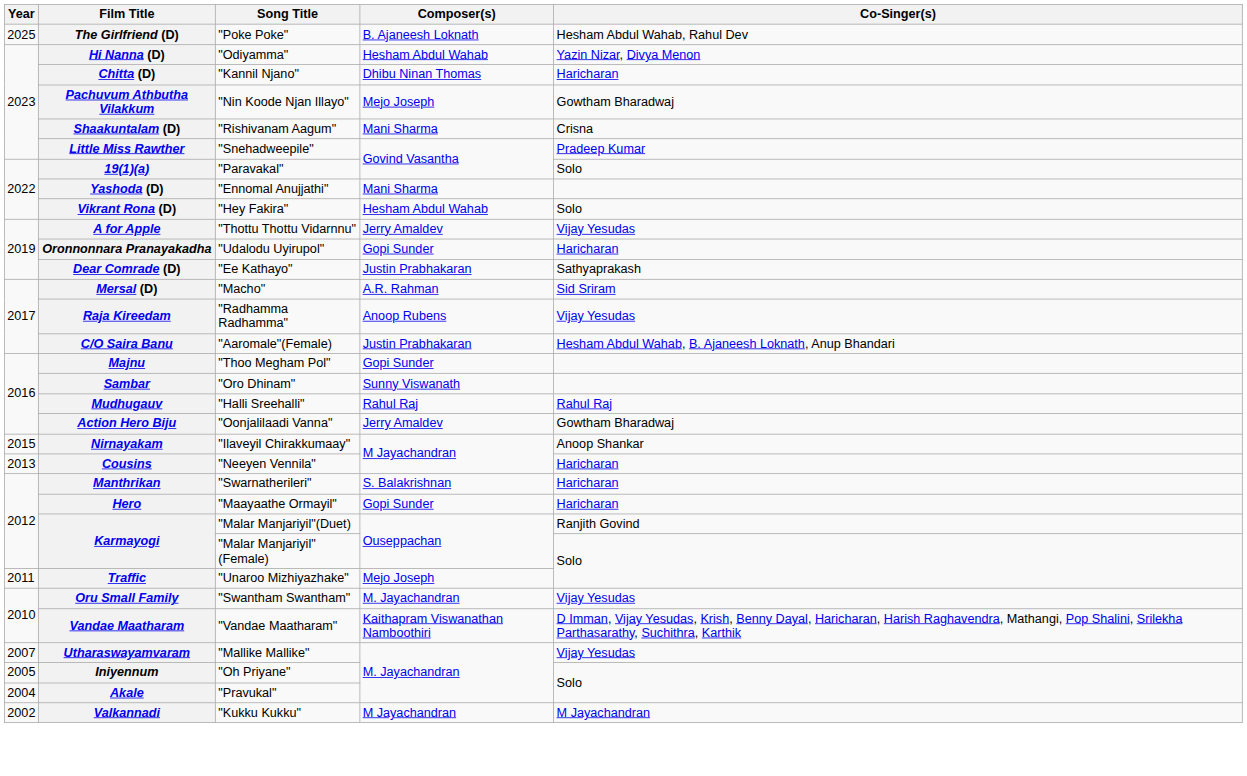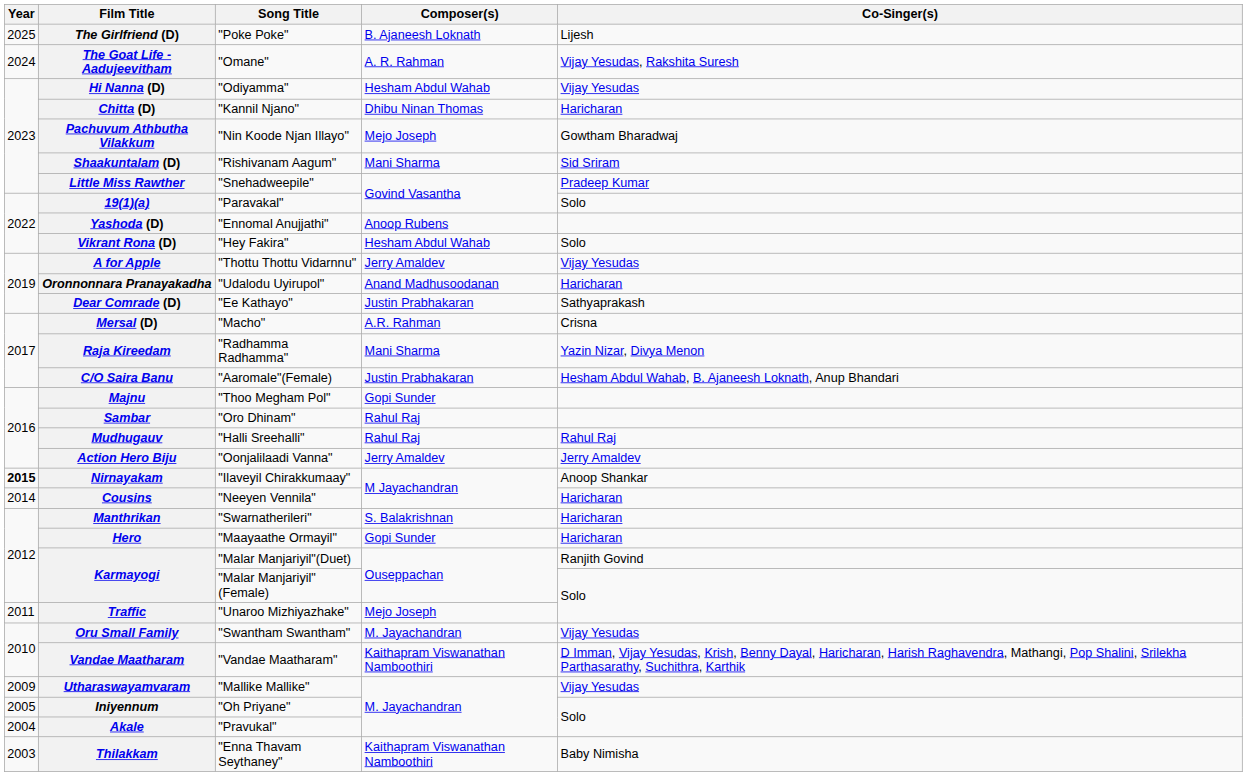The Girlfriend (D) | Co-Singer(s): Hesham Abdul Wahab, Rahul Dev -> Lijesh
+ row: 2024 | The Goat Life - Aadujeevitham | "Omane" | A. R. Rahman | Vijay Yesudas, Rakshita Suresh
Hi Nanna (D) | Co-Singer(s): Yazin Nizar, Divya Menon -> Vijay Yesudas
Shaakuntalam (D) | Co-Singer(s): Crisna -> Sid Sriram
Yashoda (D) | Composer(s): Mani Sharma -> Anoop Rubens
Oronnonnara Pranayakadha | Composer(s): Gopi Sunder -> Anand Madhusoodanan
Mersal (D) | Co-Singer(s): Sid Sriram -> Crisna
Raja Kireedam | Composer(s): Anoop Rubens -> Mani Sharma
Raja Kireedam | Co-Singer(s): Vijay Yesudas -> Yazin Nizar, Divya Menon
Sambar | Composer(s): Sunny Viswanath -> Rahul Raj
Action Hero Biju | Co-Singer(s): Gowtham Bharadwaj -> Jerry Amaldev
Nirnayakam | Year: normal -> bold
Cousins | Year: 2013 -> 2014
Utharaswayamvaram | Year: 2007 -> 2009
+ row: 2003 | Thilakkam | "Enna Thavam Seythaney" | Kaithapram Viswanathan Namboothiri | Baby Nimisha
- row: 2002 | Valkannadi | "Kukku Kukku" | M Jayachandran | M Jayachandran
